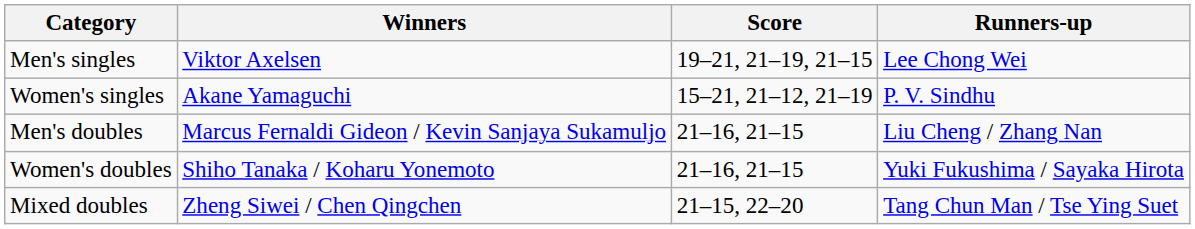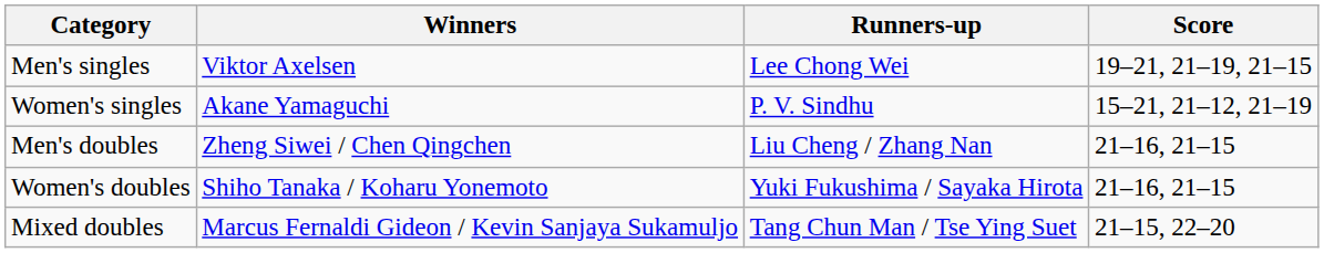columns swapped: Runners-up <-> Score
Men's doubles | Winners: Marcus Fernaldi Gideon / Kevin Sanjaya Sukamuljo -> Zheng Siwei / Chen Qingchen
Mixed doubles | Winners: Zheng Siwei / Chen Qingchen -> Marcus Fernaldi Gideon / Kevin Sanjaya Sukamuljo
